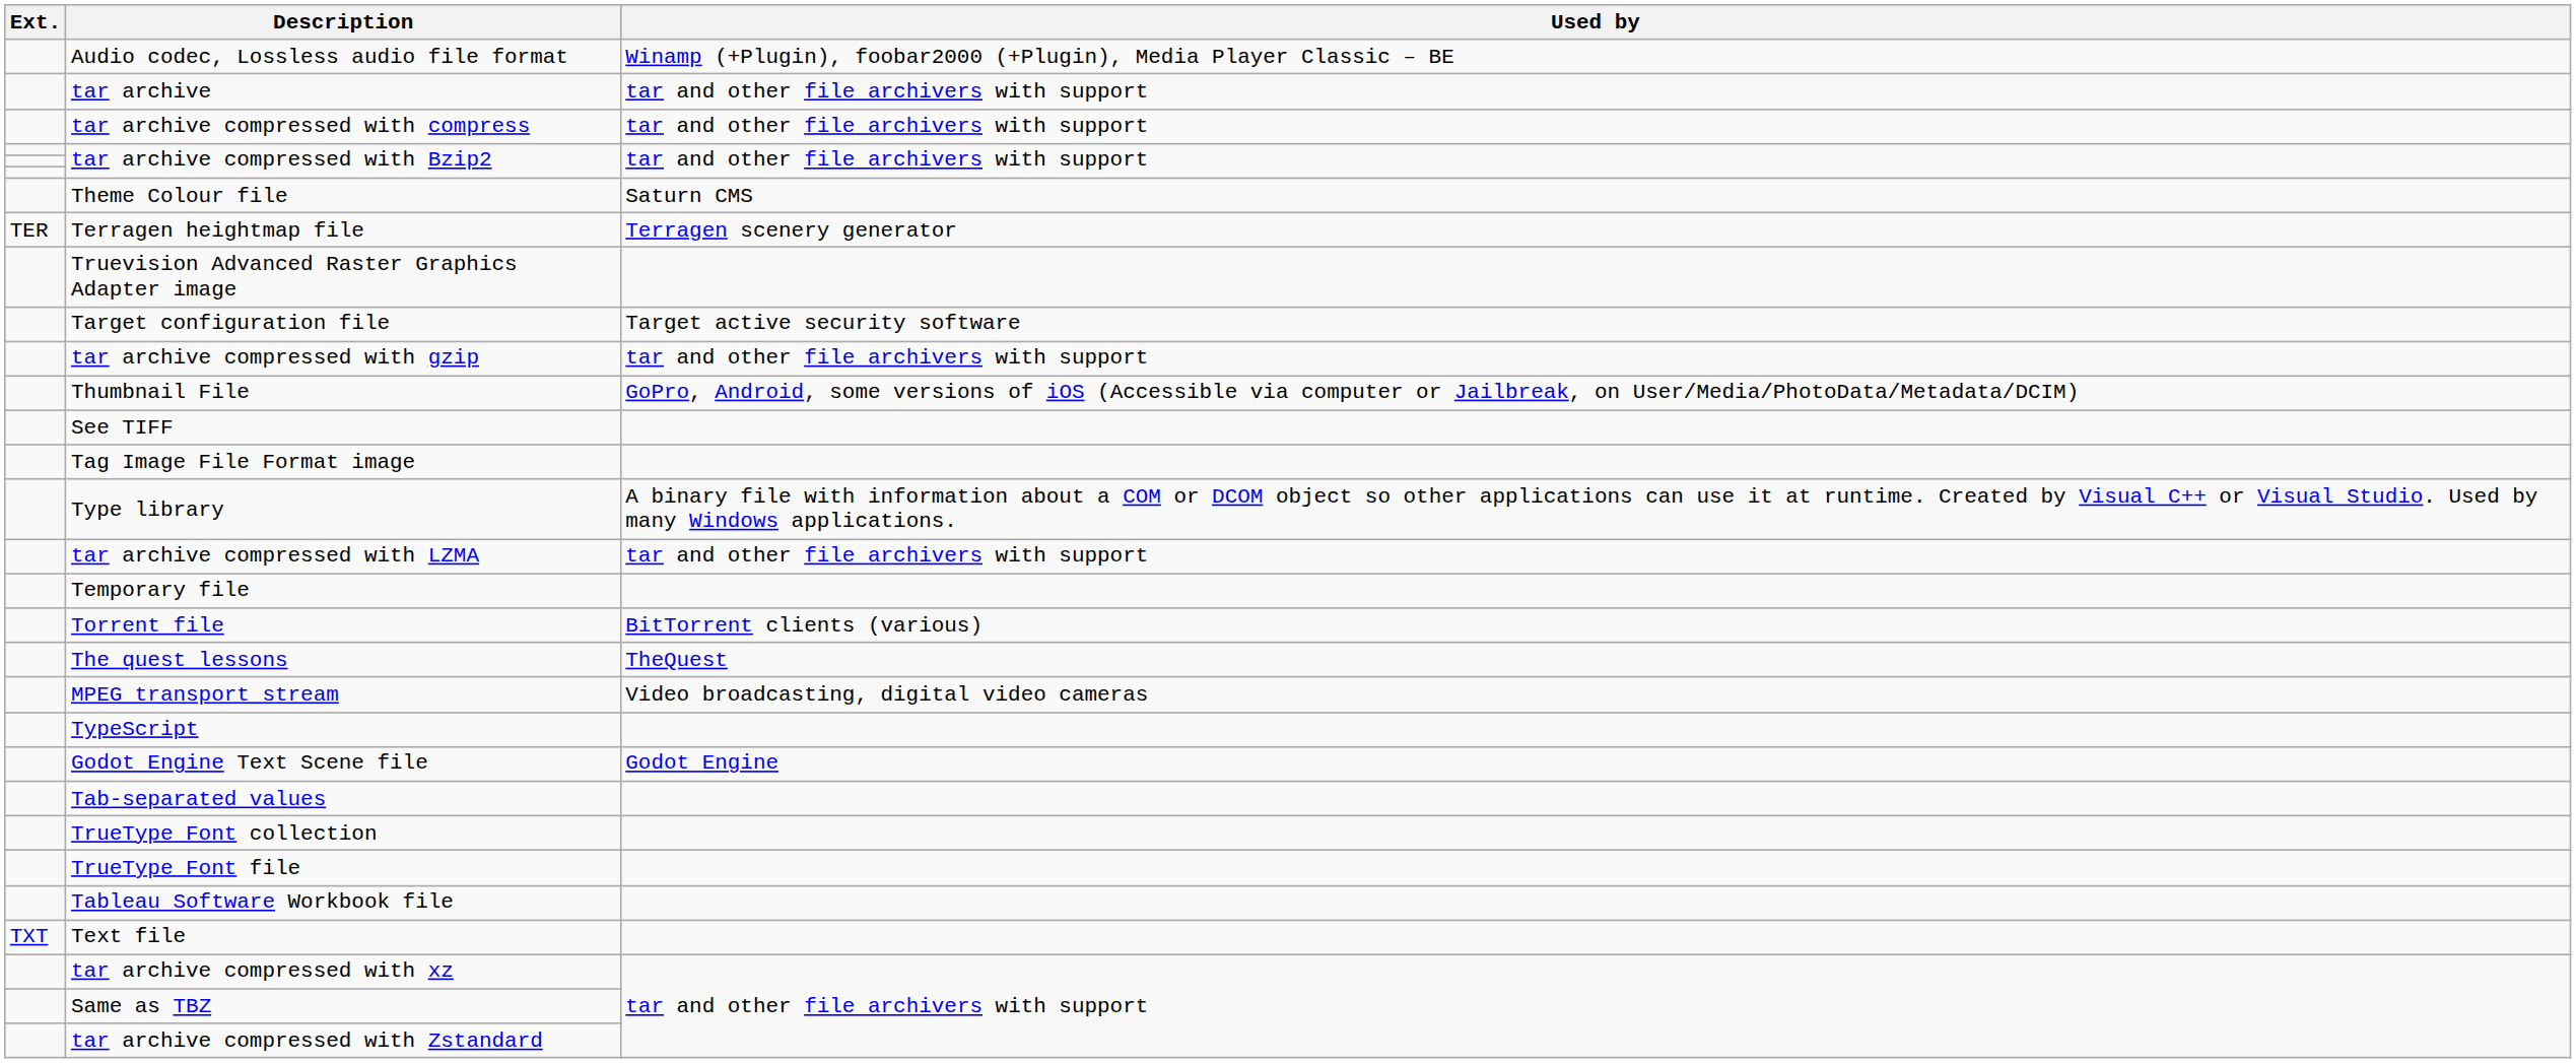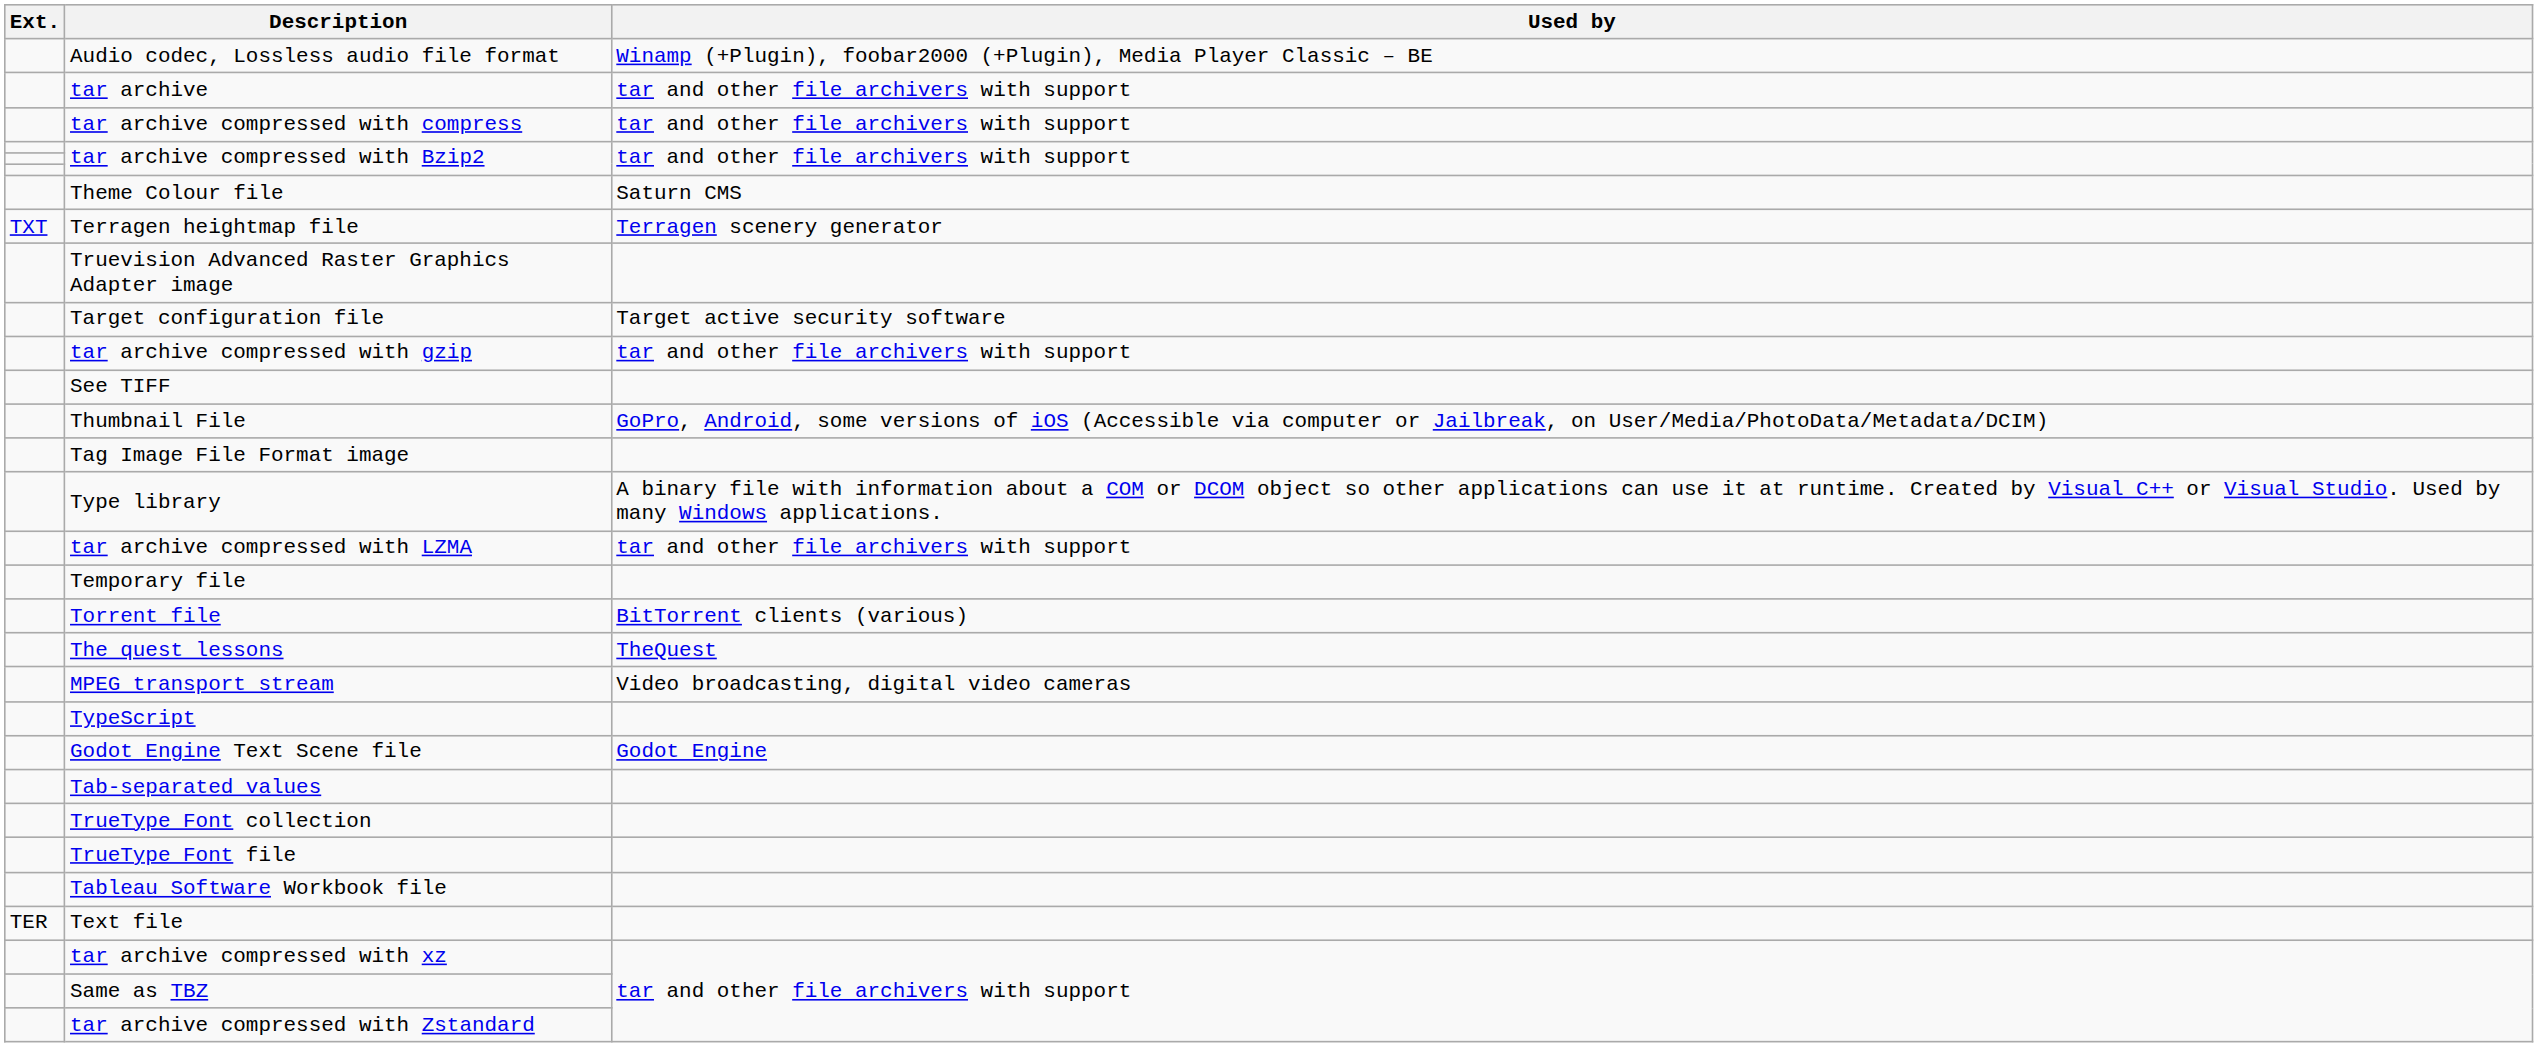Terragen heightmap file | Ext.: TER -> TXT
rows swapped: Thumbnail File <-> See TIFF
Text file | Ext.: TXT -> TER
